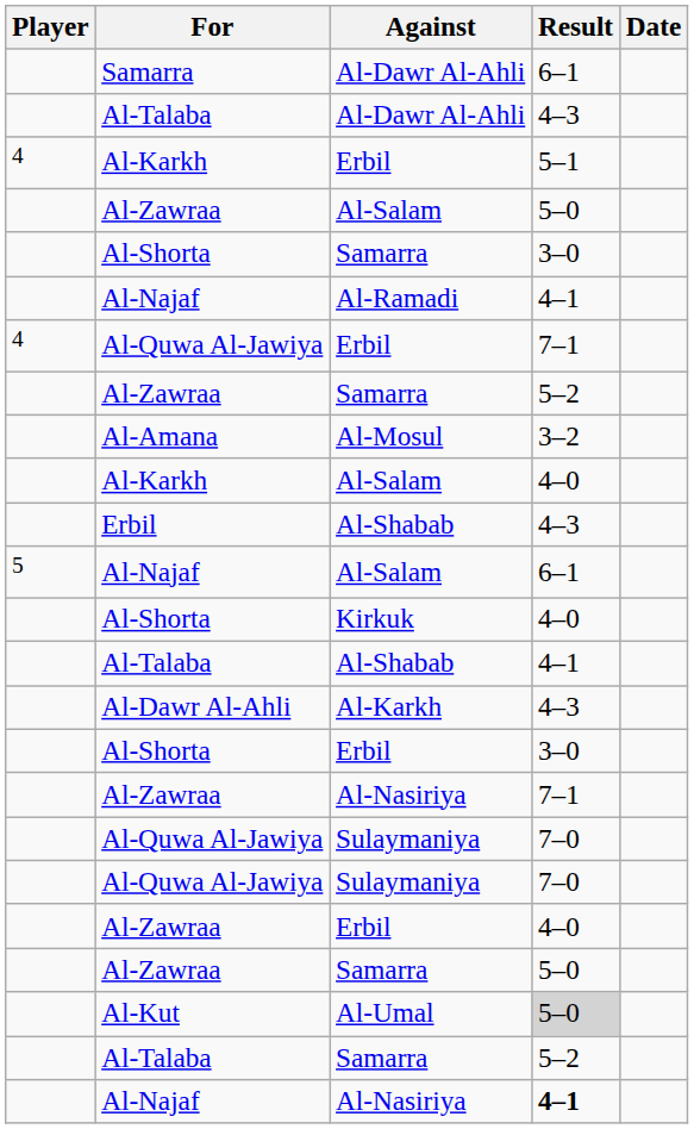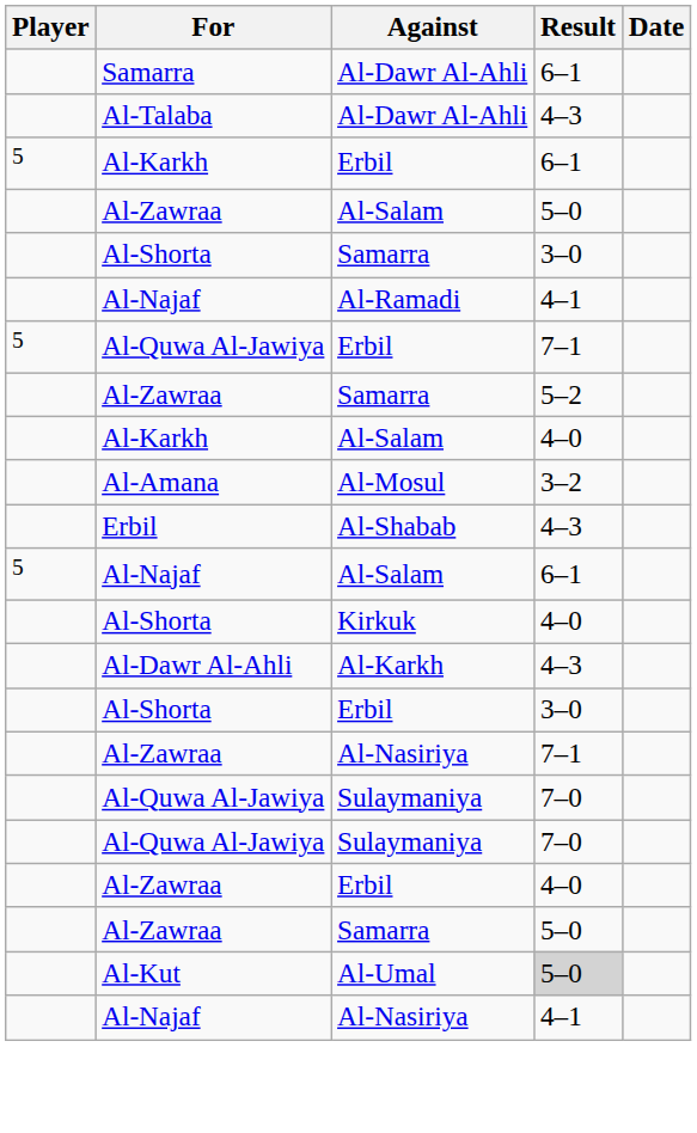Al-Karkh / Erbil | Player: 4 -> 5
Al-Karkh / Erbil | Result: 5–1 -> 6–1
Al-Quwa Al-Jawiya / Erbil | Player: 4 -> 5
rows swapped: Al-Mosul <-> Al-Karkh / Al-Salam
- row: Al-Talaba | Al-Shabab | 4–1
- row: Al-Talaba | Samarra | 5–2
Al-Najaf / Al-Nasiriya | Result: bold -> normal
